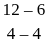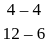rows swapped: 4 – 4 <-> 12 – 6
